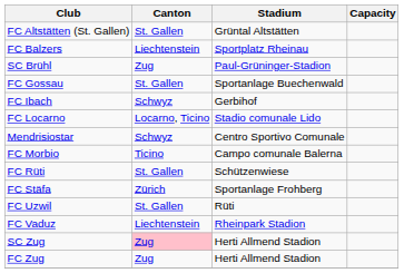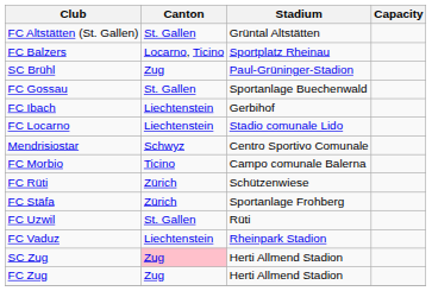FC Balzers | Canton: Liechtenstein -> Locarno, Ticino
FC Ibach | Canton: Schwyz -> Liechtenstein
FC Locarno | Canton: Locarno, Ticino -> Liechtenstein
FC Rüti | Canton: St. Gallen -> Zürich
